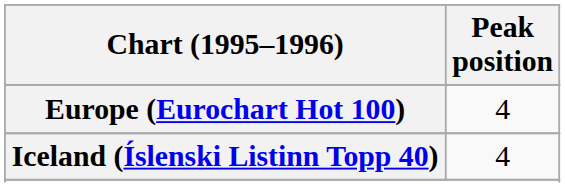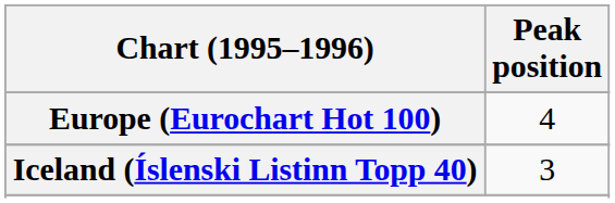Iceland (Íslenski Listinn Topp 40) | Peak position: 4 -> 3
